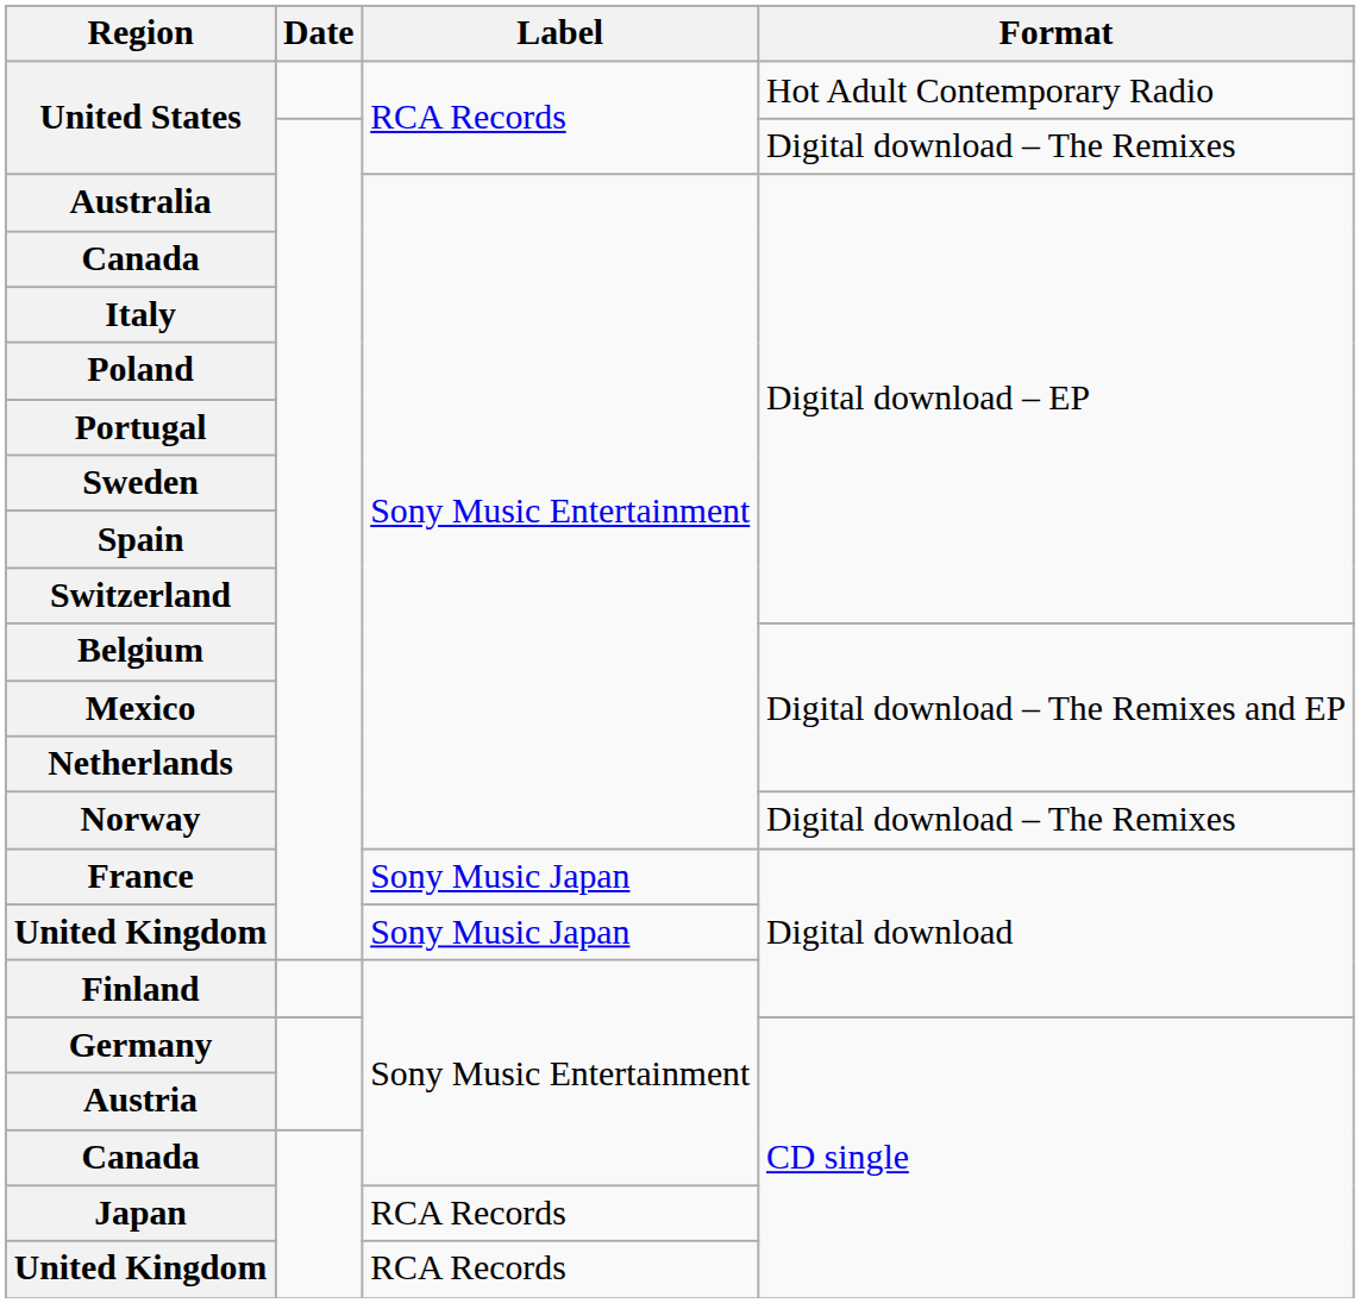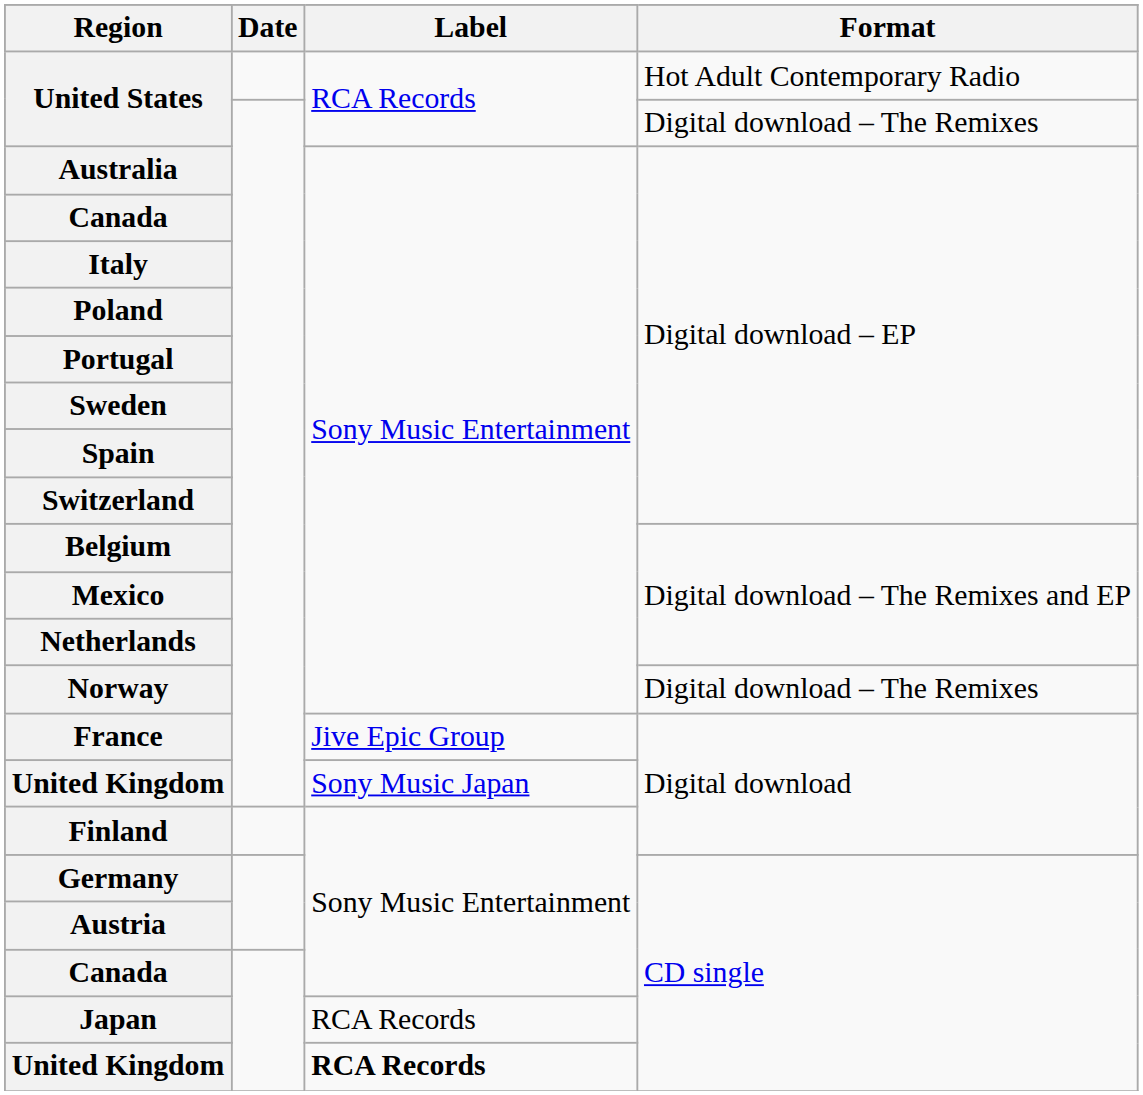France | Label: Sony Music Japan -> Jive Epic Group
United Kingdom / CD single | Label: normal -> bold
